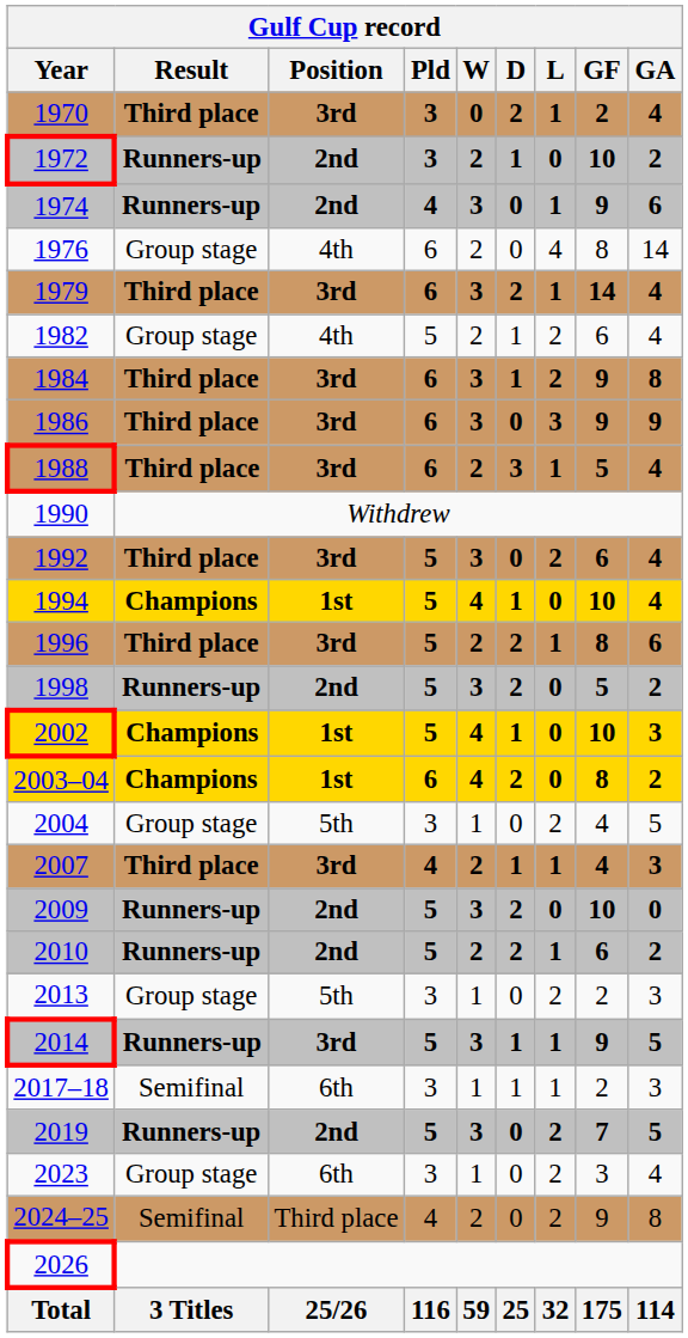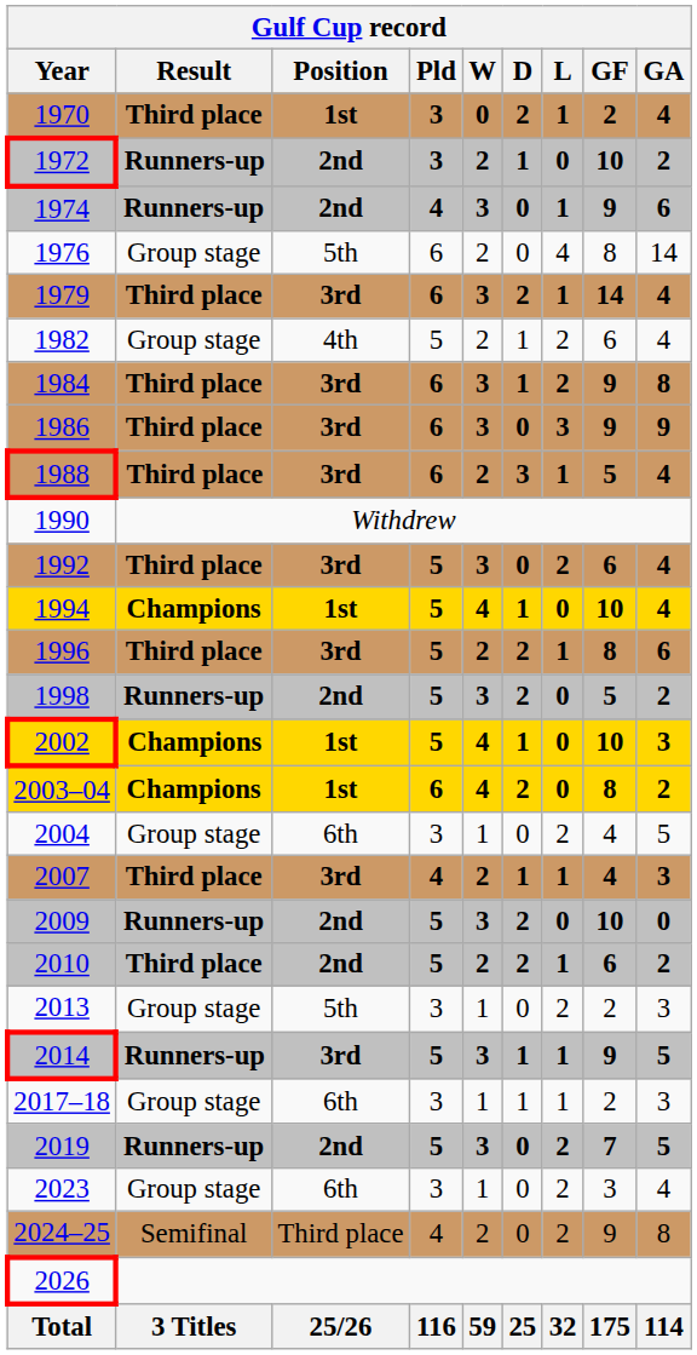1970 | Position: 3rd -> 1st
1976 | Position: 4th -> 5th
2004 | Position: 5th -> 6th
2010 | Result: Runners-up -> Third place
2017–18 | Result: Semifinal -> Group stage
